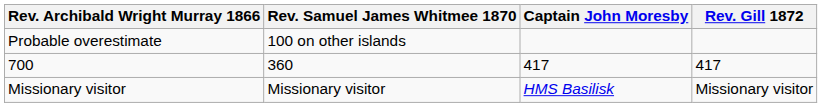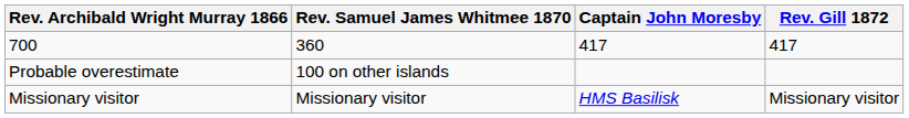rows swapped: 700 <-> Probable overestimate
